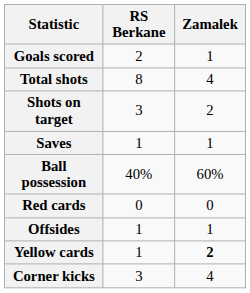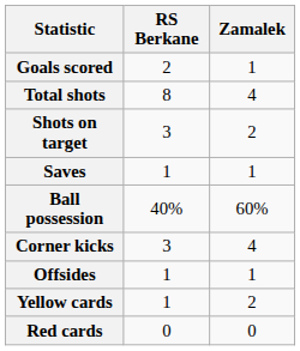rows swapped: Corner kicks <-> Red cards
Yellow cards | Zamalek: bold -> normal
